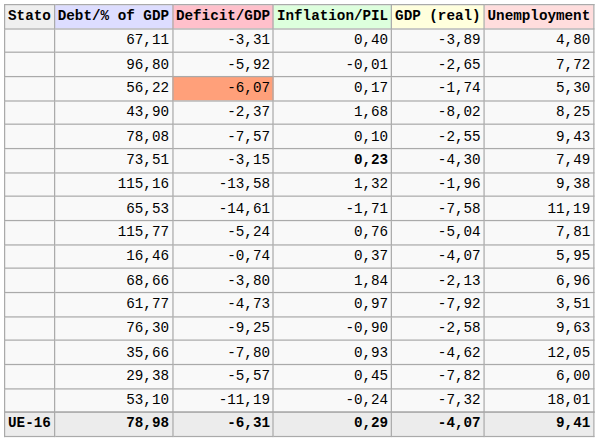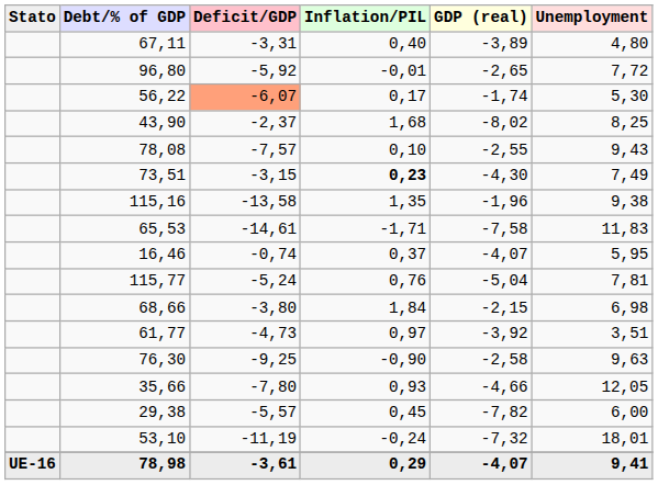115,16 | Inflation/PIL: 1,32 -> 1,35
65,53 | Unemployment: 11,19 -> 11,83
rows swapped: 115,77 <-> 16,46
68,66 | GDP (real): -2,13 -> -2,15
68,66 | Unemployment: 6,96 -> 6,98
61,77 | GDP (real): -7,92 -> -3,92
35,66 | GDP (real): -4,62 -> -4,66
78,98 | Deficit/GDP: -6,31 -> -3,61
